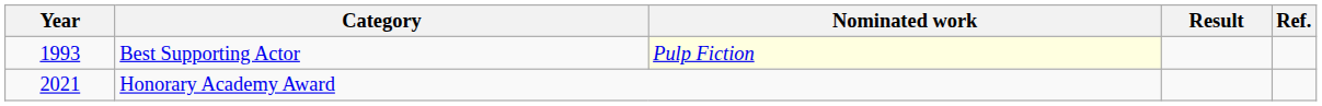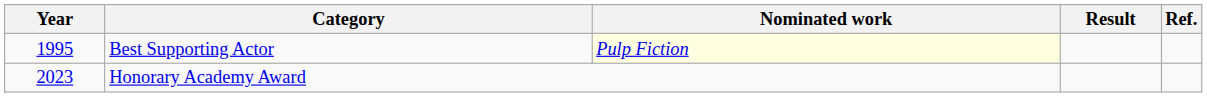Best Supporting Actor | Year: 1993 -> 1995
Honorary Academy Award | Year: 2021 -> 2023
